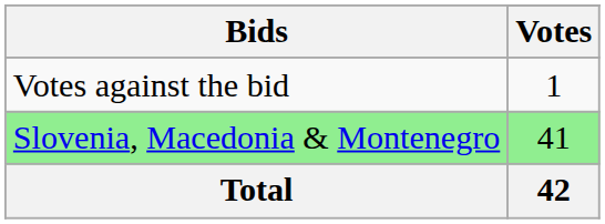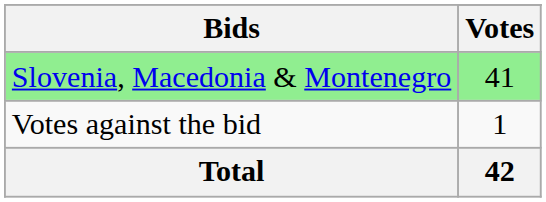rows swapped: Slovenia, Macedonia & Montenegro <-> Votes against the bid
